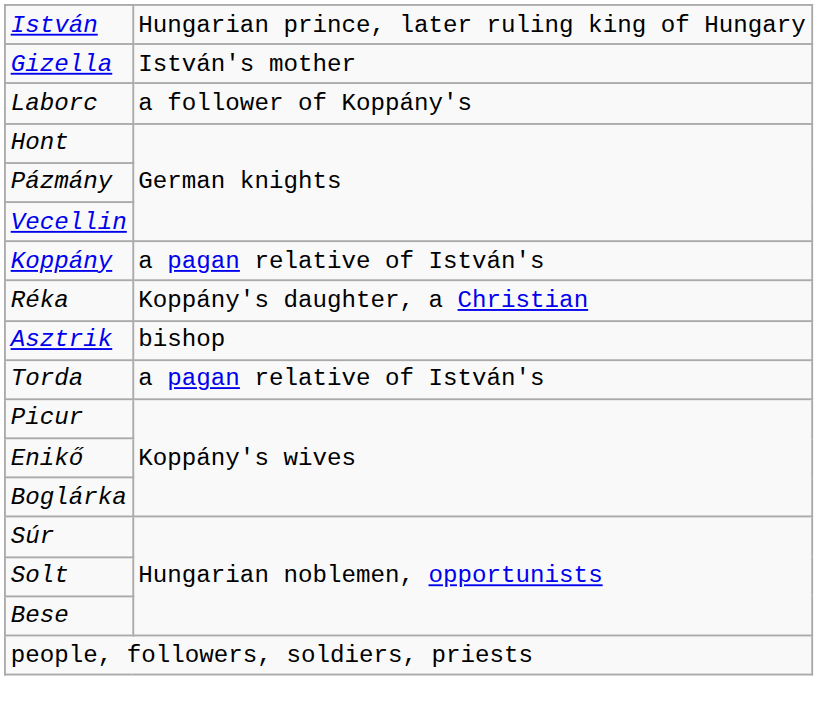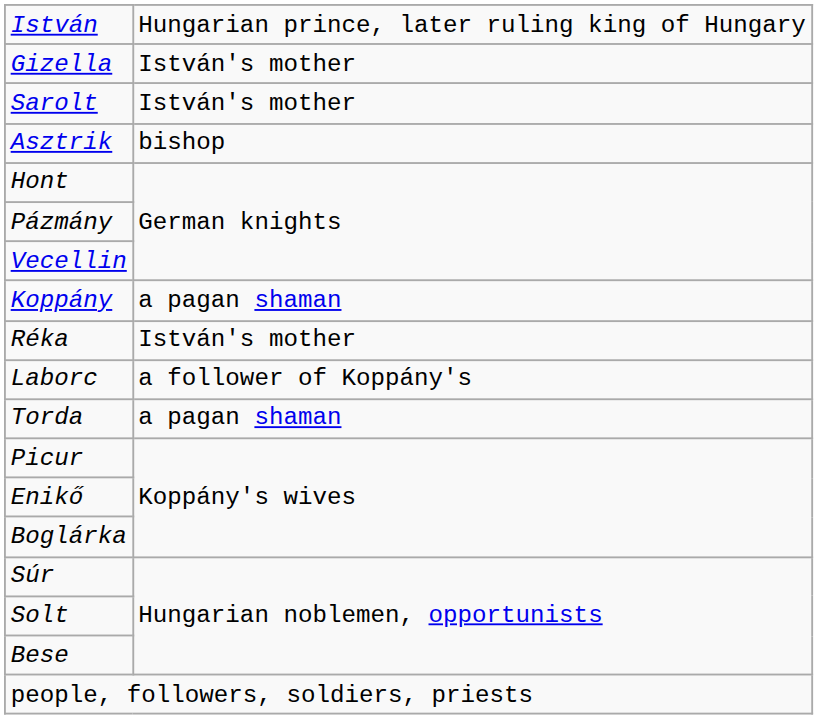+ row: Sarolt | István's mother
rows swapped: Asztrik <-> Laborc
Koppány | column 2: a pagan relative of István's -> a pagan shaman
Réka | column 2: Koppány's daughter, a Christian -> István's mother
Torda | column 2: a pagan relative of István's -> a pagan shaman
